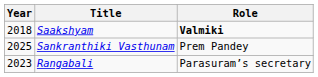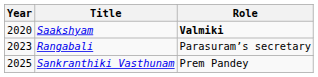Saakshyam | Year: 2018 -> 2020
rows swapped: Rangabali <-> Sankranthiki Vasthunam
